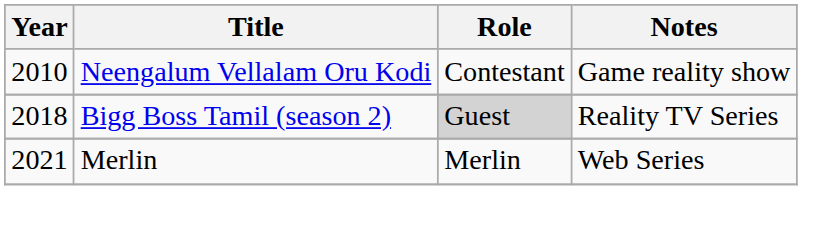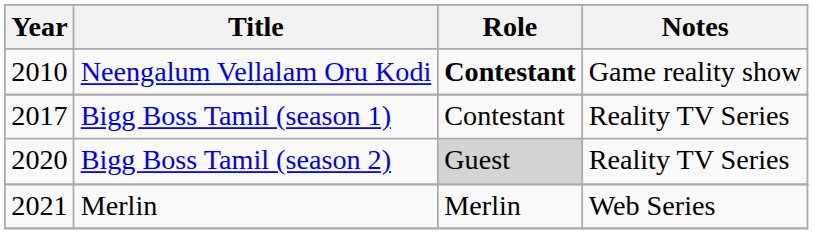Neengalum Vellalam Oru Kodi | Role: normal -> bold
+ row: 2017 | Bigg Boss Tamil (season 1) | Contestant | Reality TV Series
Bigg Boss Tamil (season 2) | Year: 2018 -> 2020
